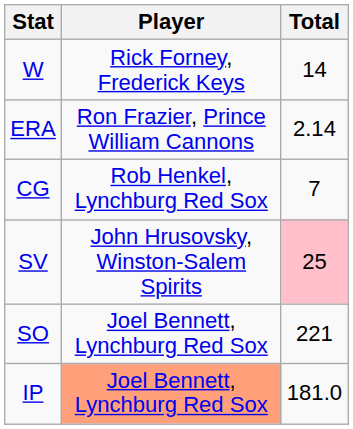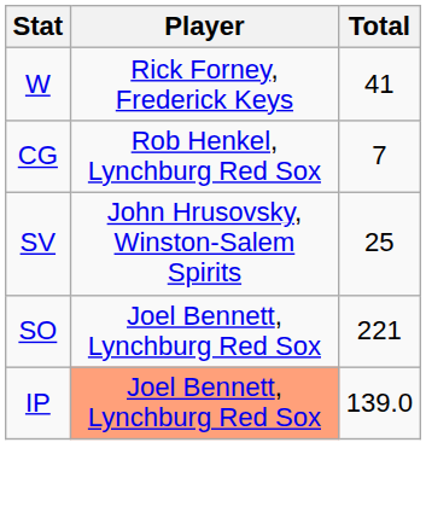W | Total: 14 -> 41
- row: ERA | Ron Frazier, Prince William Cannons | 2.14
SV | Total: pink background -> no background
IP | Total: 181.0 -> 139.0
